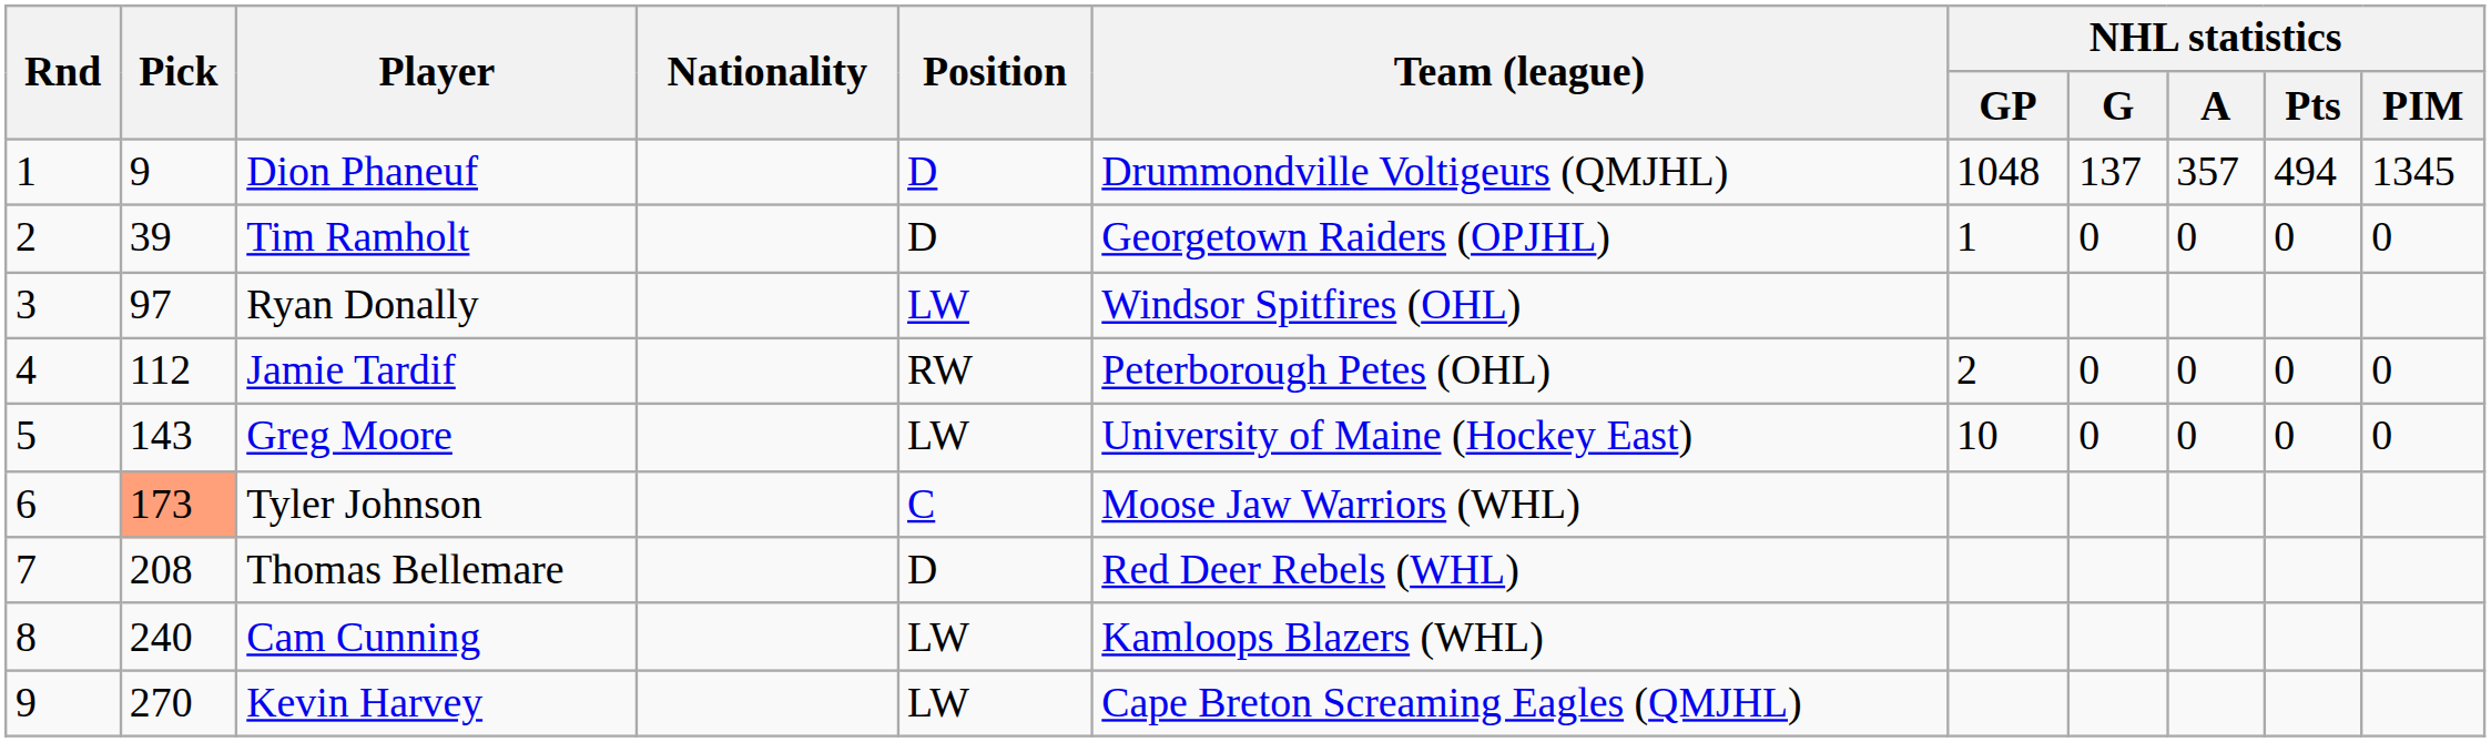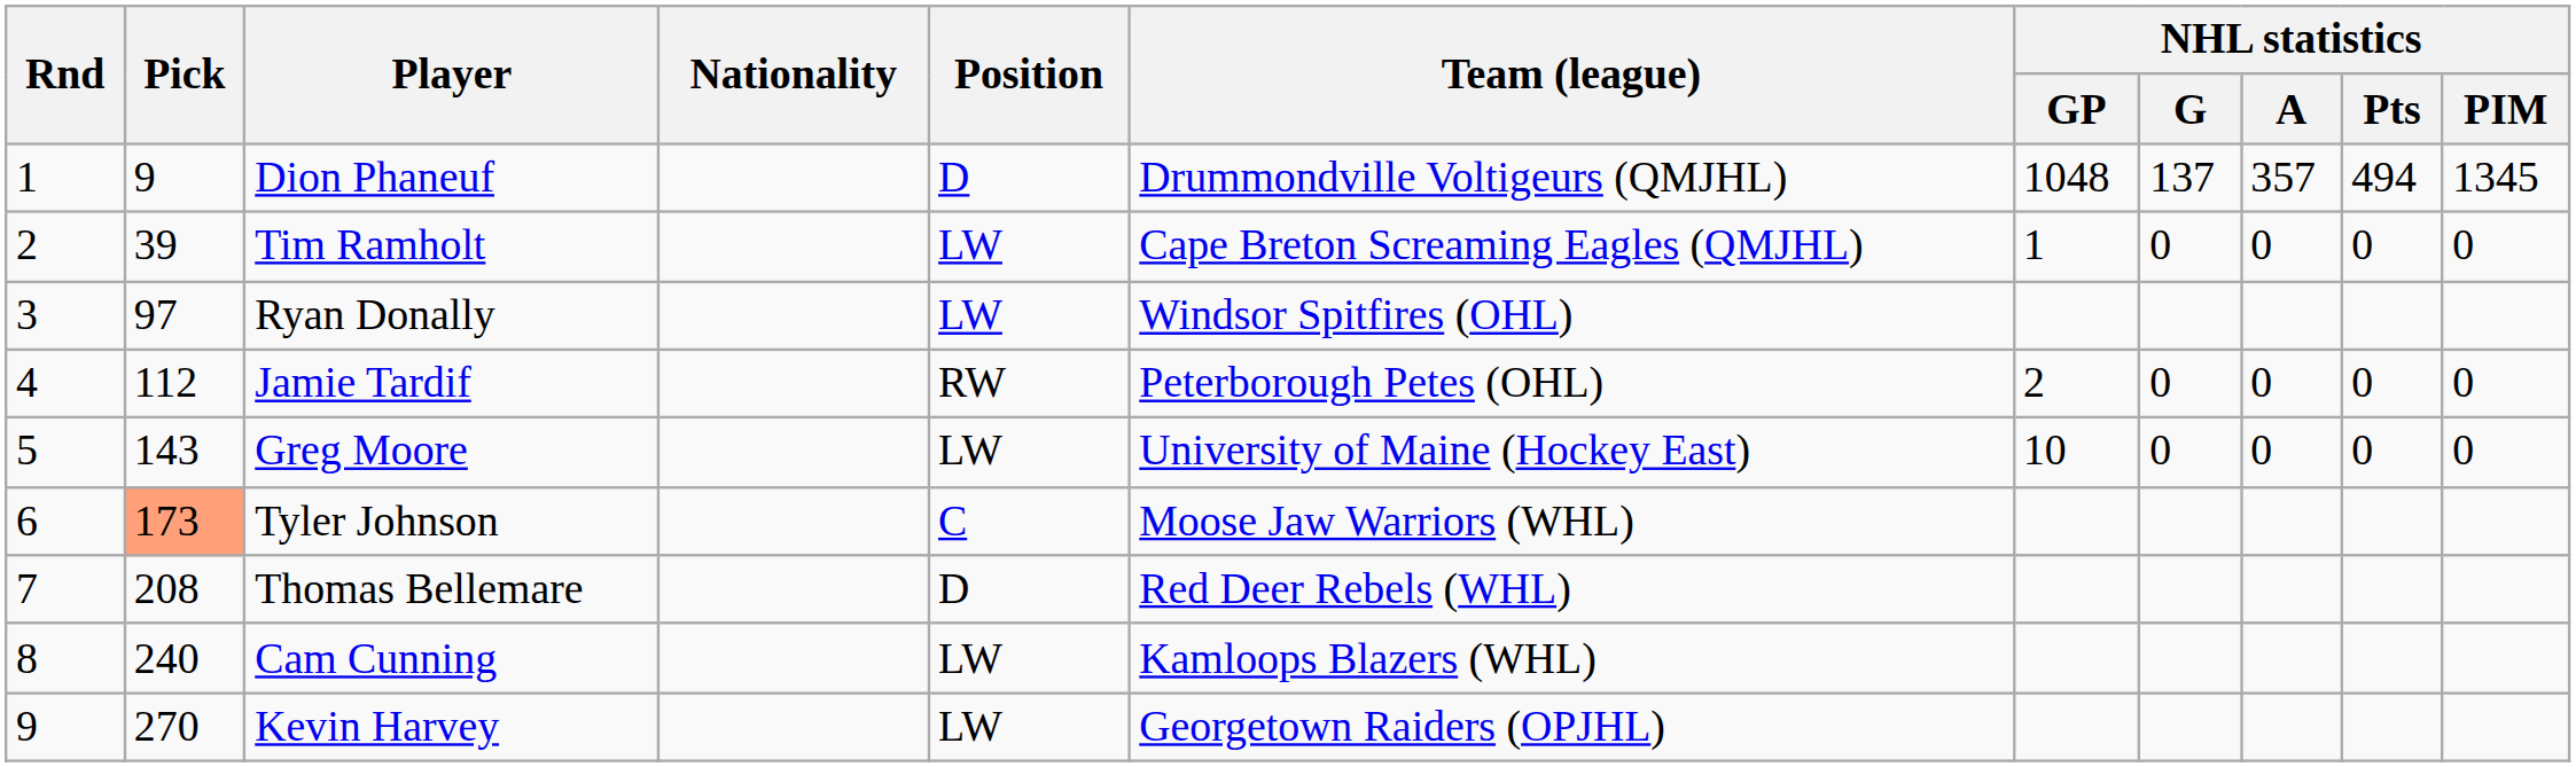Tim Ramholt | Position: D -> LW
Tim Ramholt | Team (league): Georgetown Raiders (OPJHL) -> Cape Breton Screaming Eagles (QMJHL)
Kevin Harvey | Team (league): Cape Breton Screaming Eagles (QMJHL) -> Georgetown Raiders (OPJHL)
